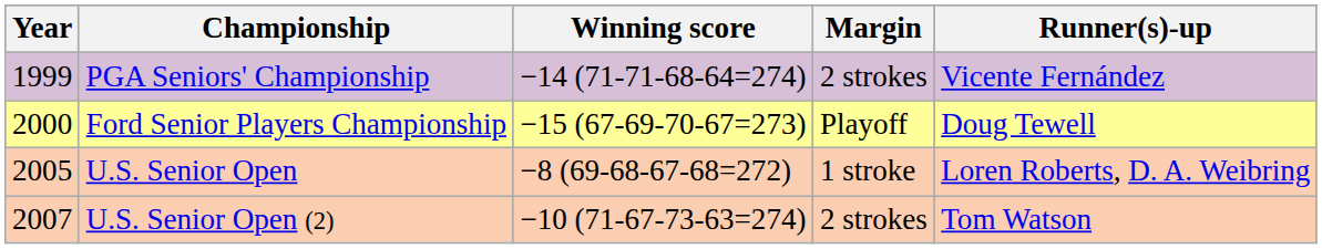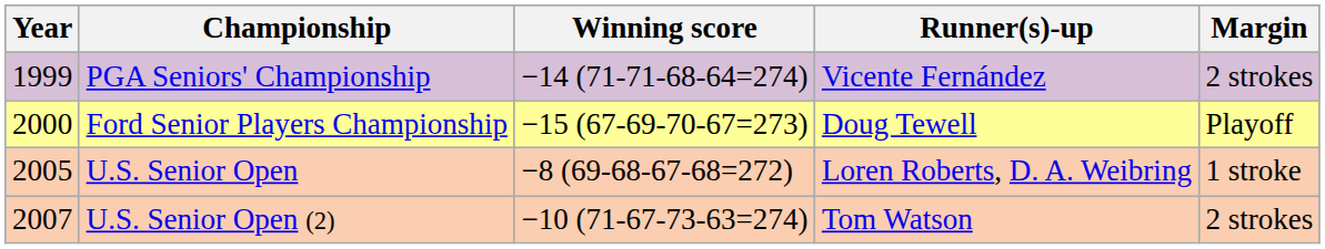columns swapped: Margin <-> Runner(s)-up
